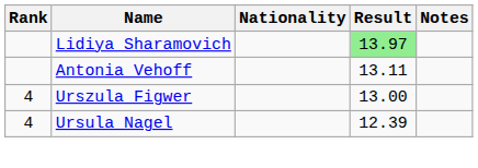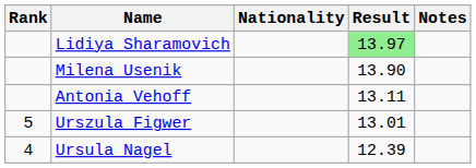+ row: Milena Usenik | 13.90
Urszula Figwer | Rank: 4 -> 5
Urszula Figwer | Result: 13.00 -> 13.01
